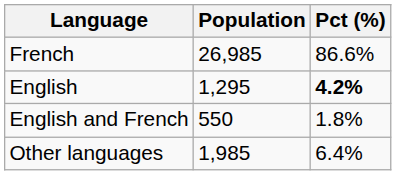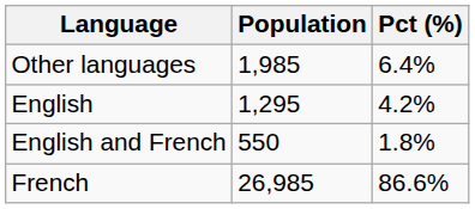rows swapped: French <-> Other languages
English | Pct (%): bold -> normal
